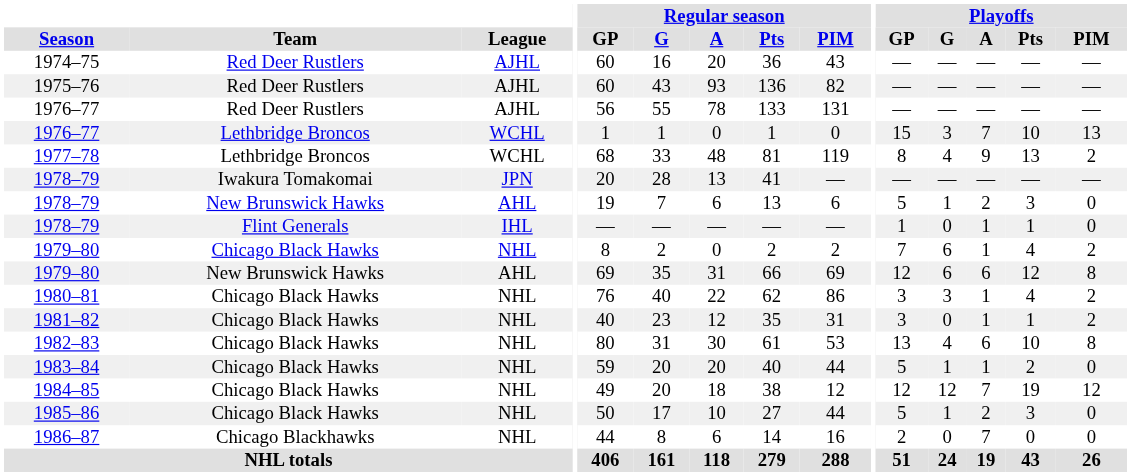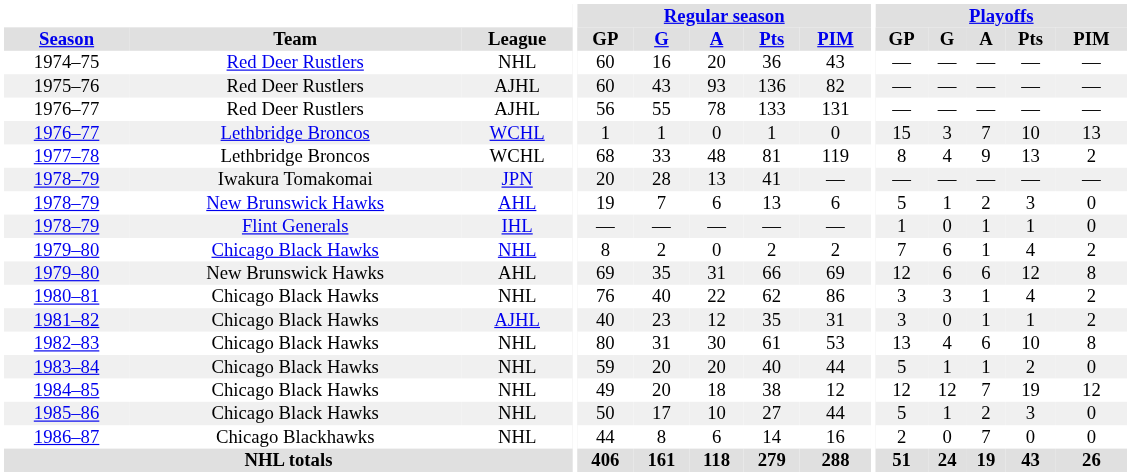1974–75 | League: AJHL -> NHL
1981–82 | League: NHL -> AJHL
